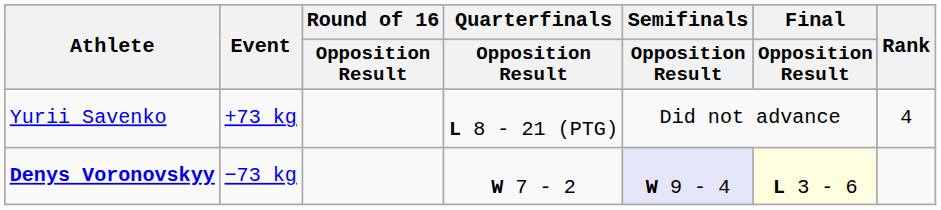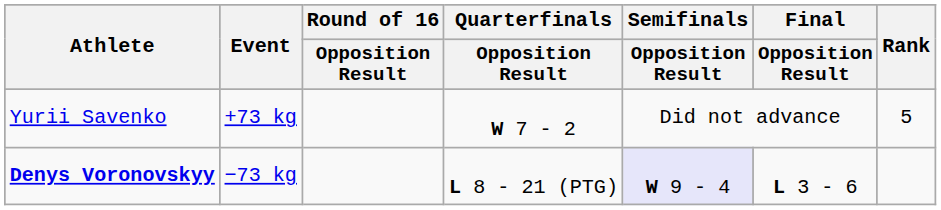Yurii Savenko | Quarterfinals / Opposition Result: L 8 - 21 (PTG) -> W 7 - 2
Yurii Savenko | Rank: 4 -> 5
Denys Voronovskyy | Quarterfinals / Opposition Result: W 7 - 2 -> L 8 - 21 (PTG)
Denys Voronovskyy | Final / Opposition Result: lightyellow background -> no background
